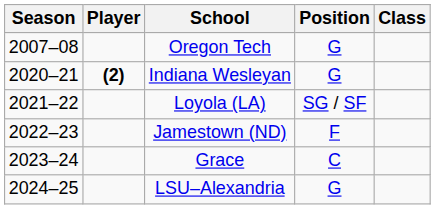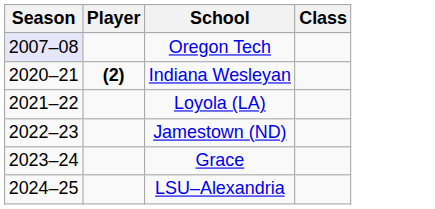- column: Position | G | G | SG / SF | F | C | G
Oregon Tech | Season: no background -> lavender background
